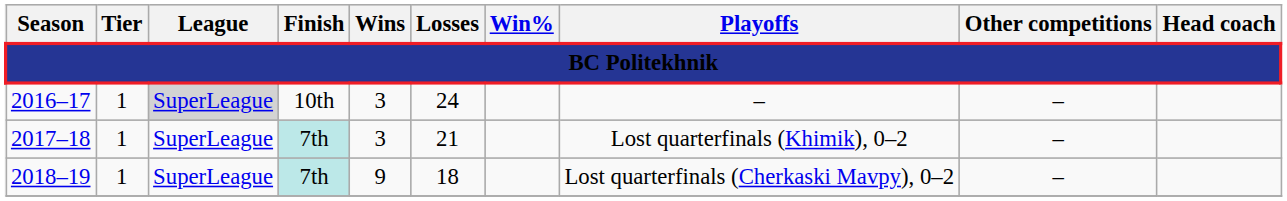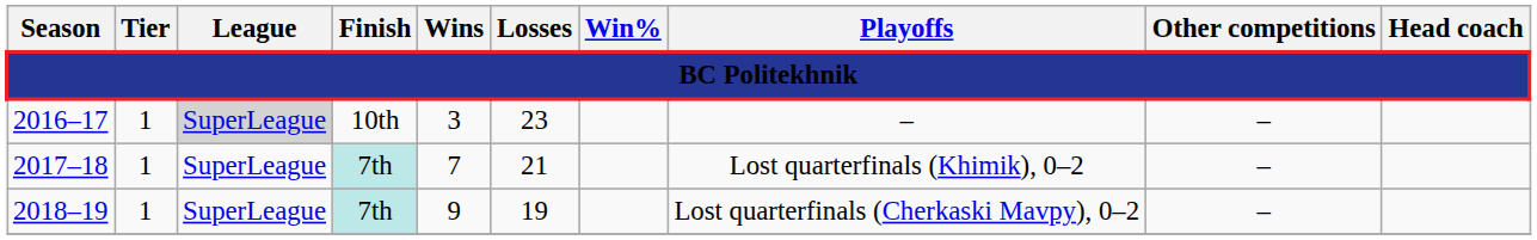2016–17 | Losses: 24 -> 23
2017–18 | Wins: 3 -> 7
2018–19 | Losses: 18 -> 19
